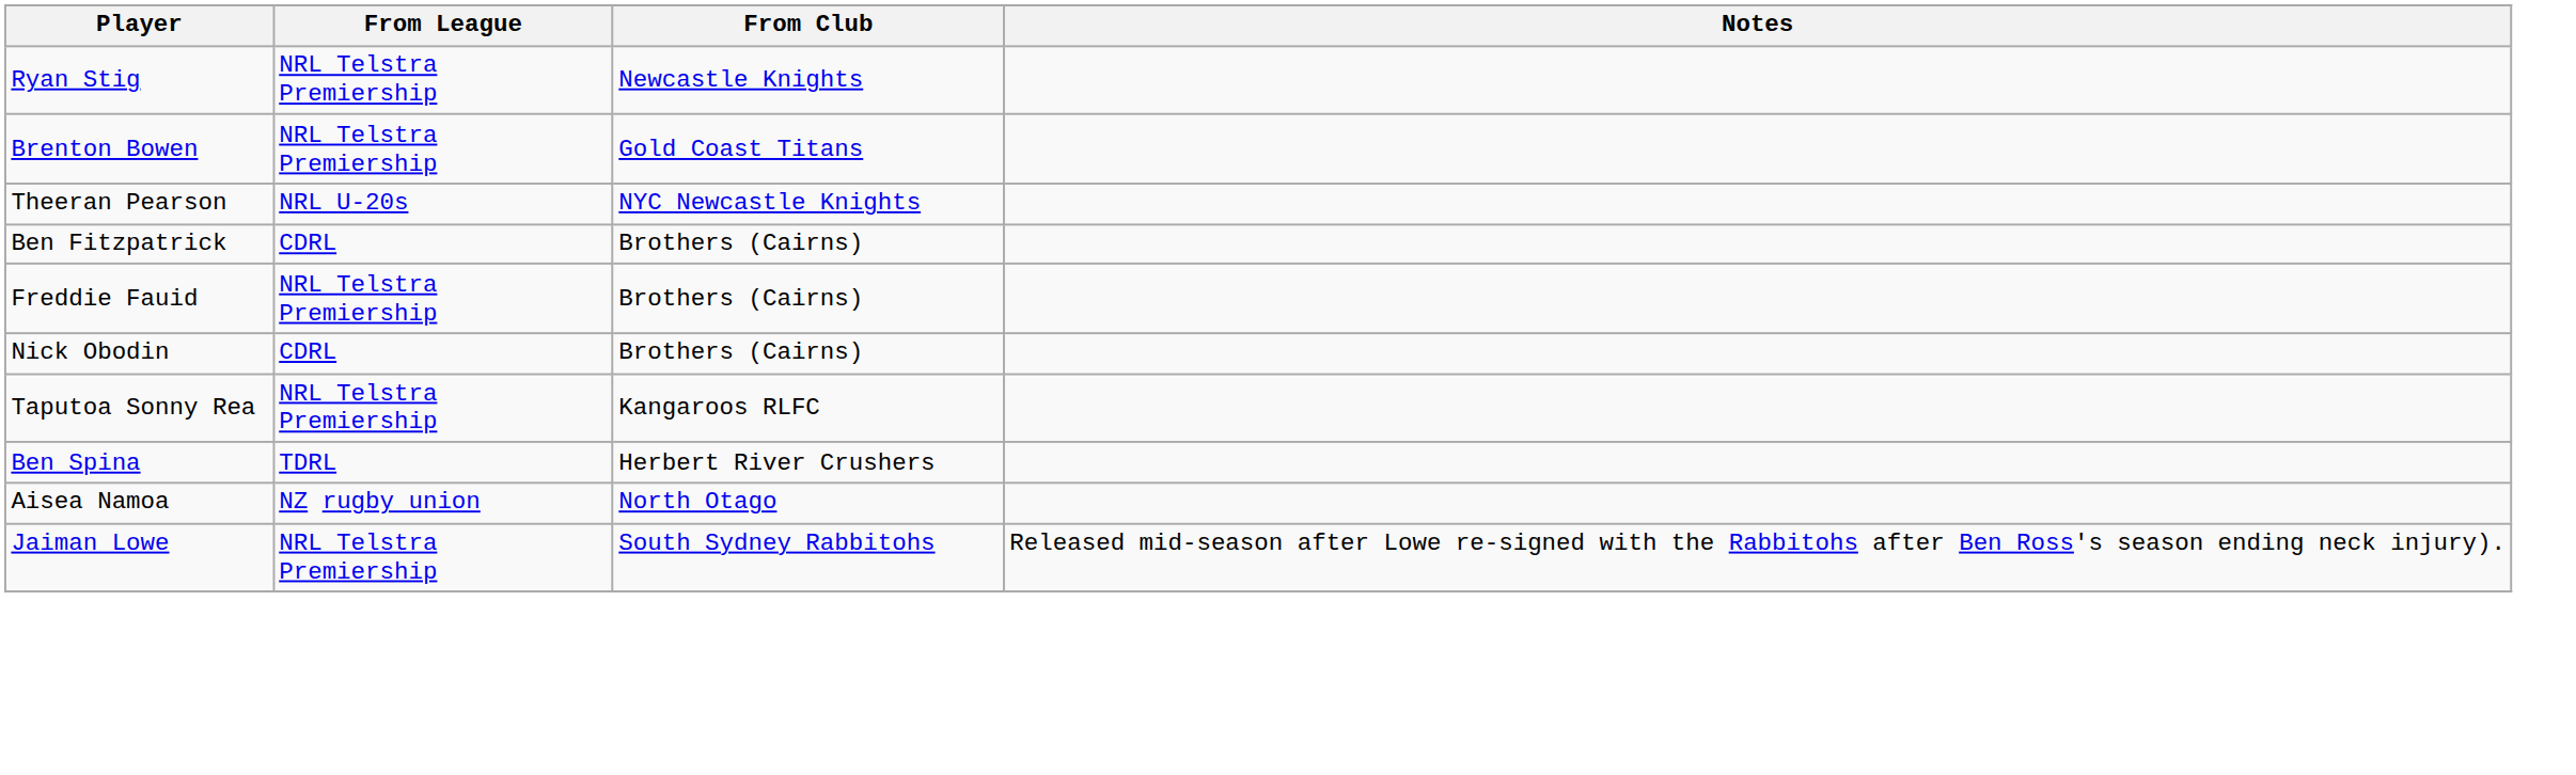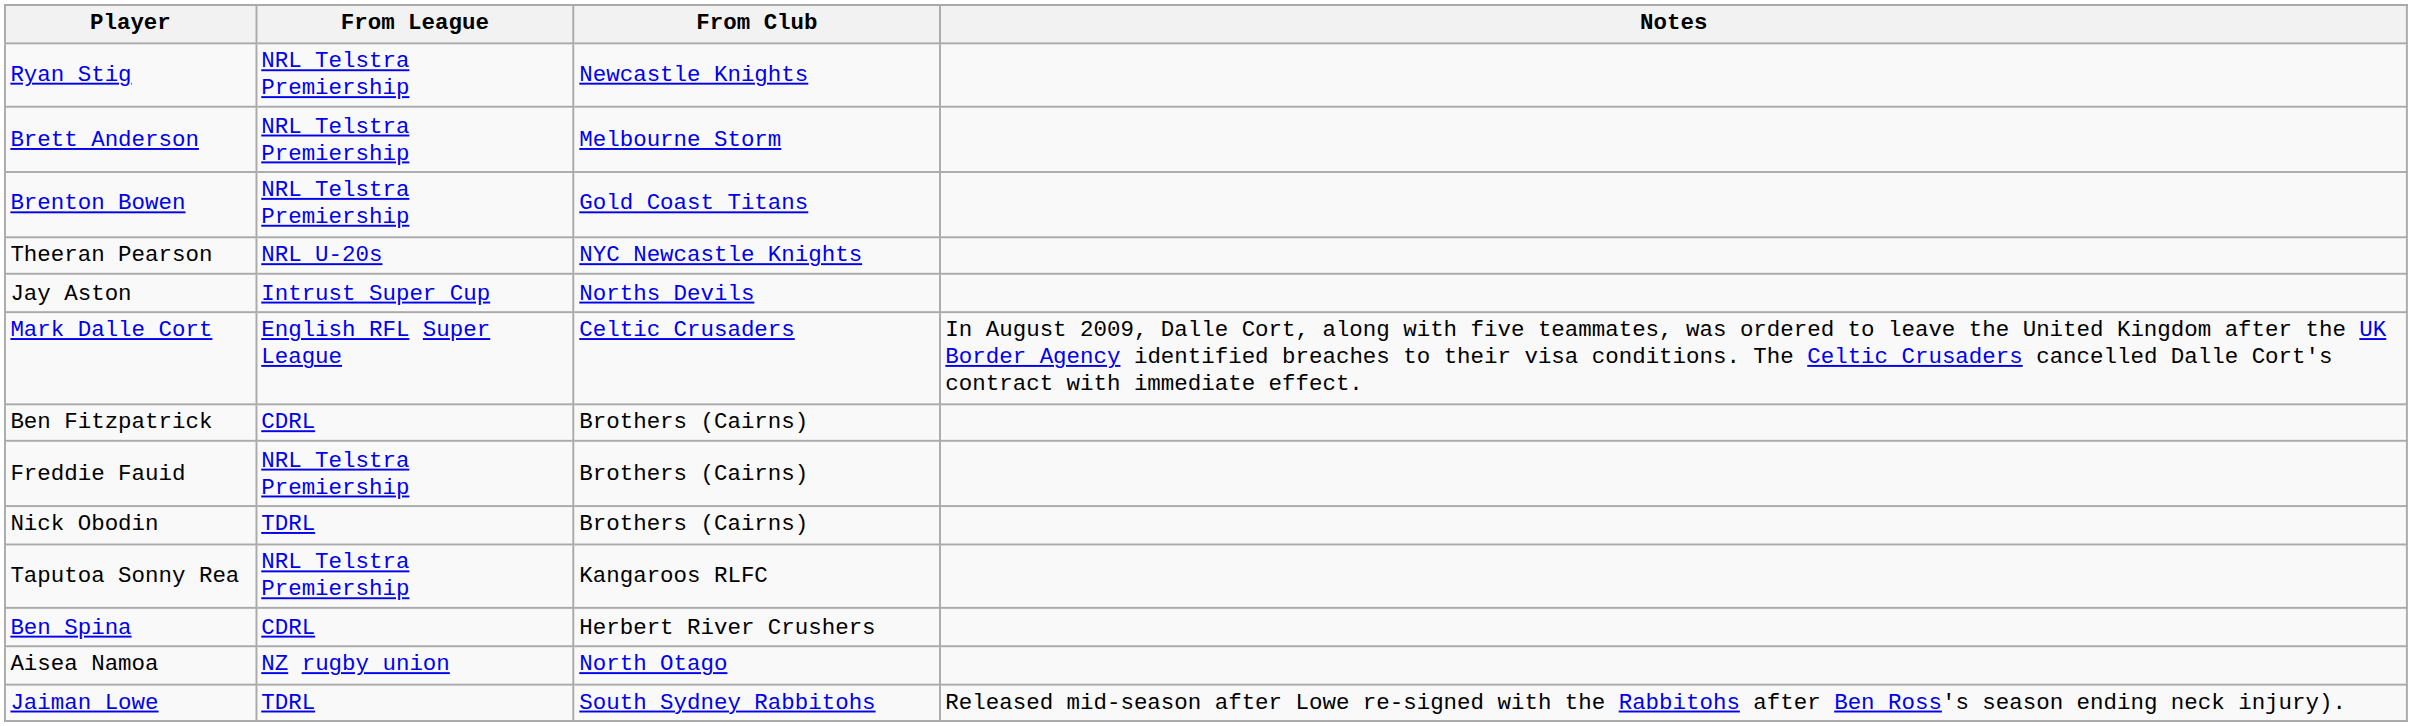+ row: Brett Anderson | NRL Telstra Premiership | Melbourne Storm
+ row: Jay Aston | Intrust Super Cup | Norths Devils
+ row: Mark Dalle Cort | English RFL Super League | Celtic Crusaders | In August 2009, Dalle Cort, along with five teammates, was ordered to leave the United Kingdom after the UK Border Agency identified breaches to their visa conditions. The Celtic Crusaders cancelled Dalle Cort's contract with immediate effect.
Nick Obodin | From League: CDRL -> TDRL
Ben Spina | From League: TDRL -> CDRL
Jaiman Lowe | From League: NRL Telstra Premiership -> TDRL
